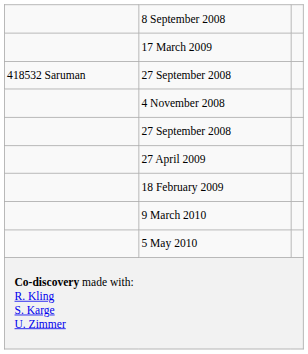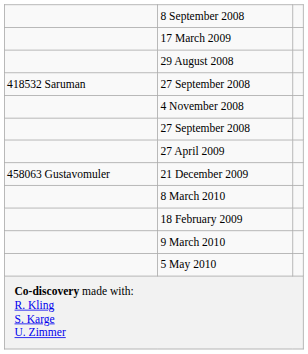+ row: 29 August 2008
+ row: 458063 Gustavomuler | 21 December 2009
+ row: 8 March 2010
